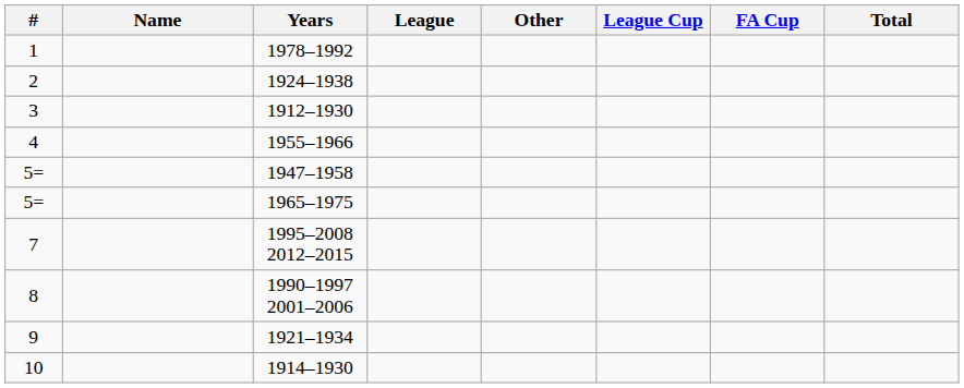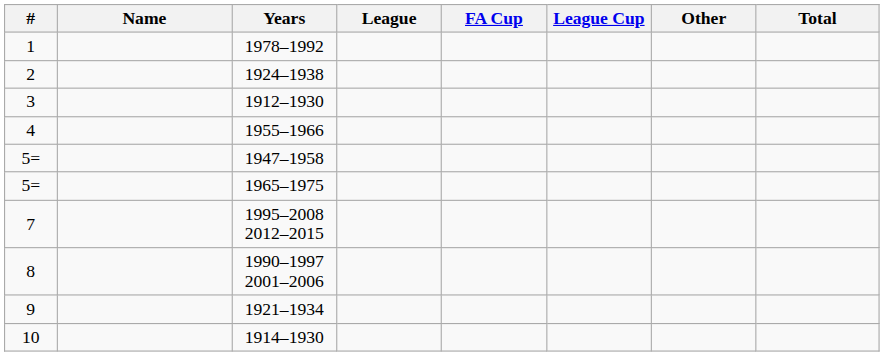columns swapped: FA Cup <-> Other
